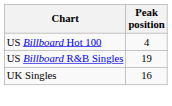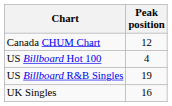+ row: Canada CHUM Chart | 12
